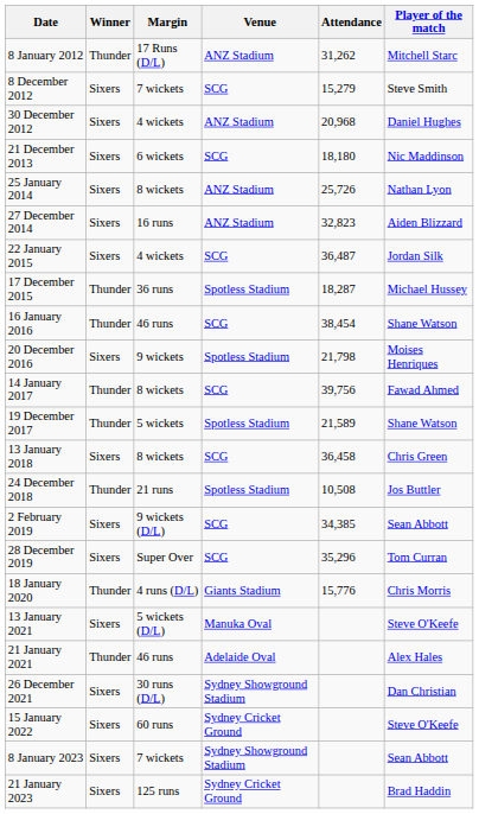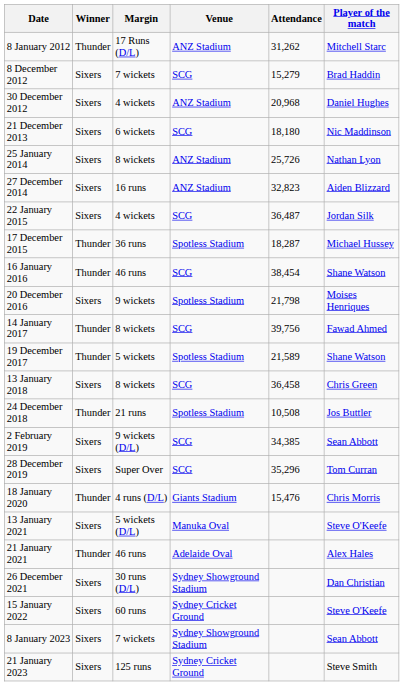8 December 2012 | Player of the match: Steve Smith -> Brad Haddin
18 January 2020 | Attendance: 15,776 -> 15,476
21 January 2023 | Player of the match: Brad Haddin -> Steve Smith
